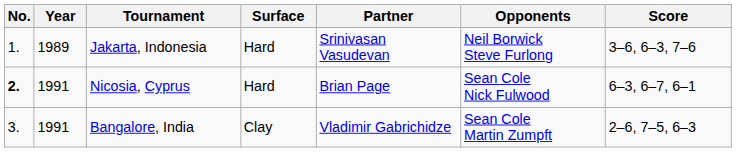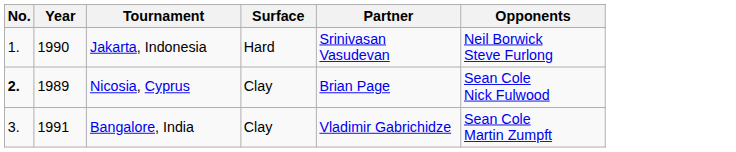- column: Score | 3–6, 6–3, 7–6 | 6–3, 6–7, 6–1 | 2–6, 7–5, 6–3
Jakarta, Indonesia | Year: 1989 -> 1990
Nicosia, Cyprus | Year: 1991 -> 1989
Nicosia, Cyprus | Surface: Hard -> Clay
